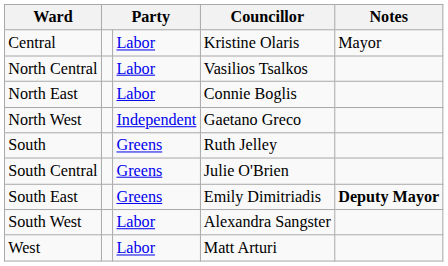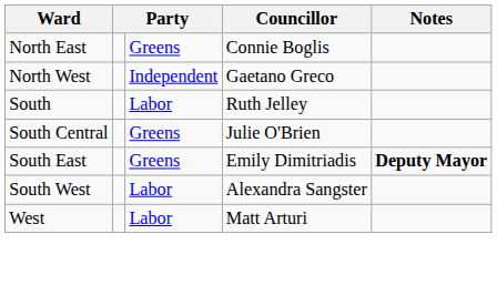- row: Central | Labor | Kristine Olaris | Mayor
- row: North Central | Labor | Vasilios Tsalkos
North East | column 3: Labor -> Greens
South | column 3: Greens -> Labor
